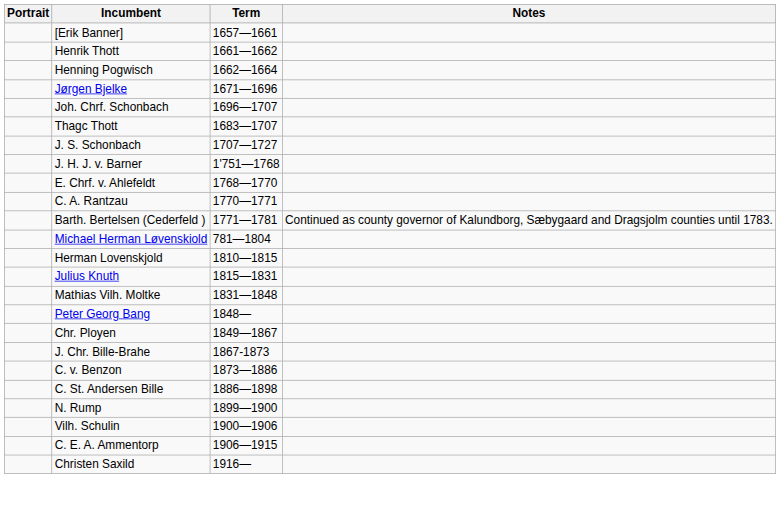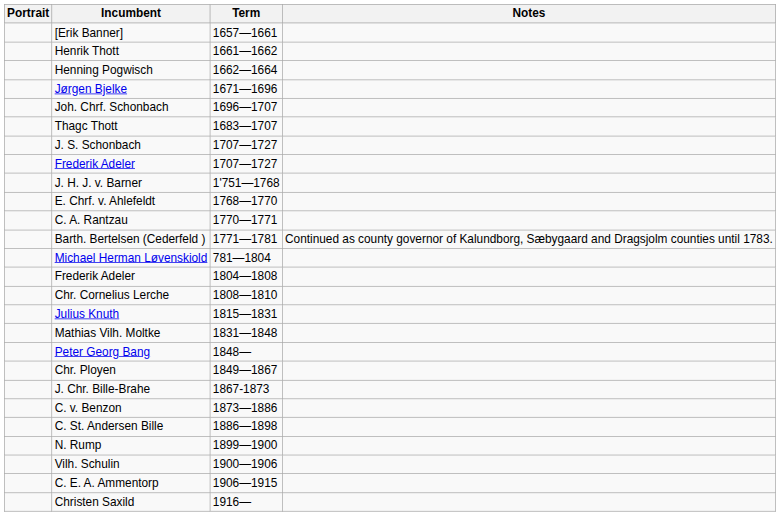+ row: Frederik Adeler | 1707—1727
+ row: Frederik Adeler | 1804—1808
+ row: Chr. Cornelius Lerche | 1808—1810
- row: Herman Lovenskjold | 1810—1815
